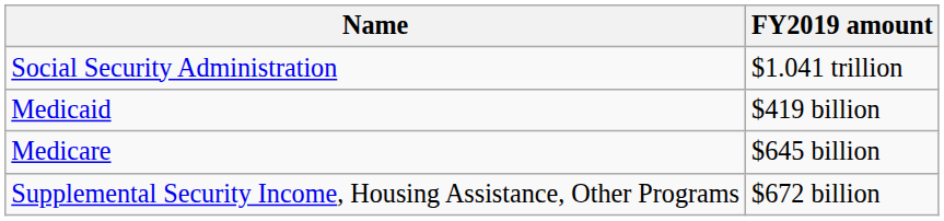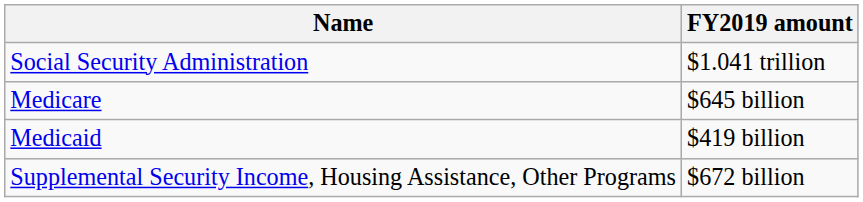rows swapped: Medicare <-> Medicaid
